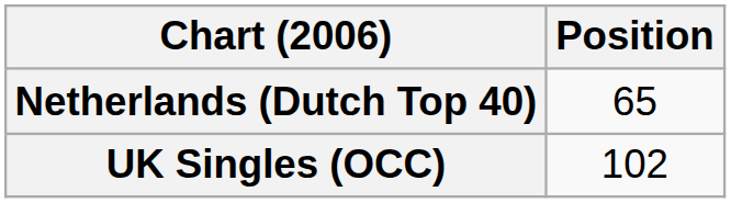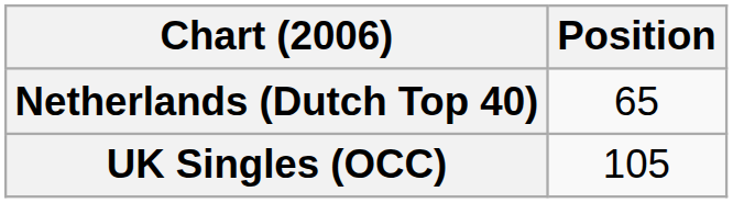UK Singles (OCC) | Position: 102 -> 105
